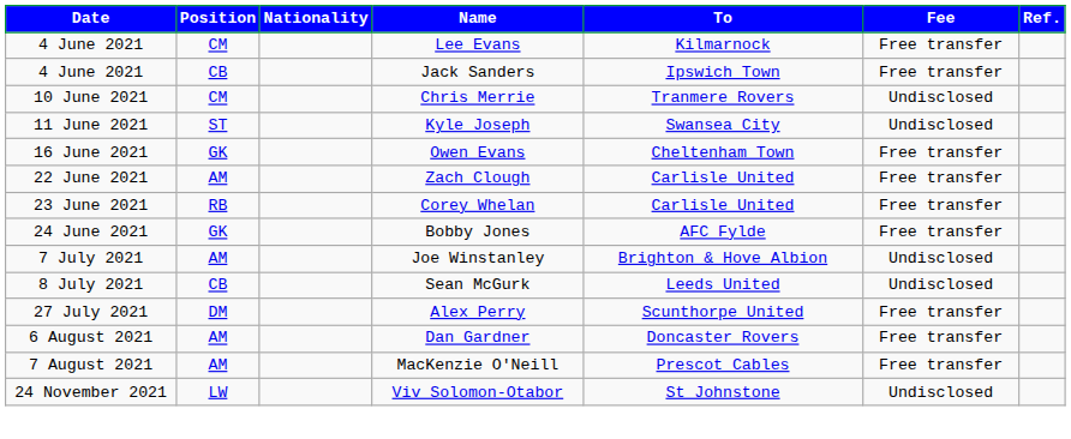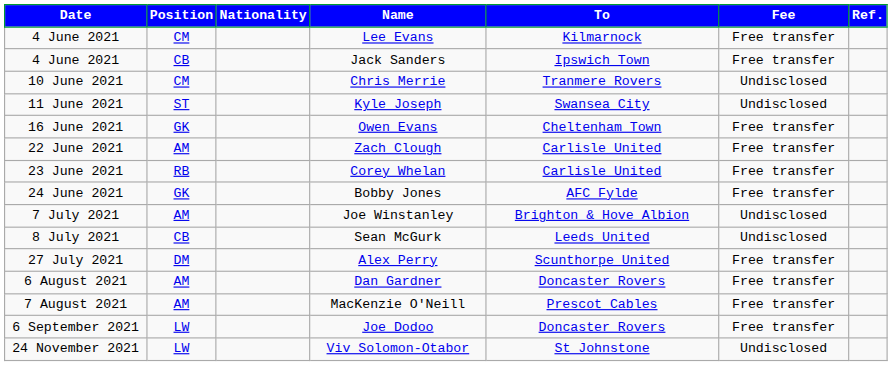+ row: 6 September 2021 | LW | Joe Dodoo | Doncaster Rovers | Free transfer
